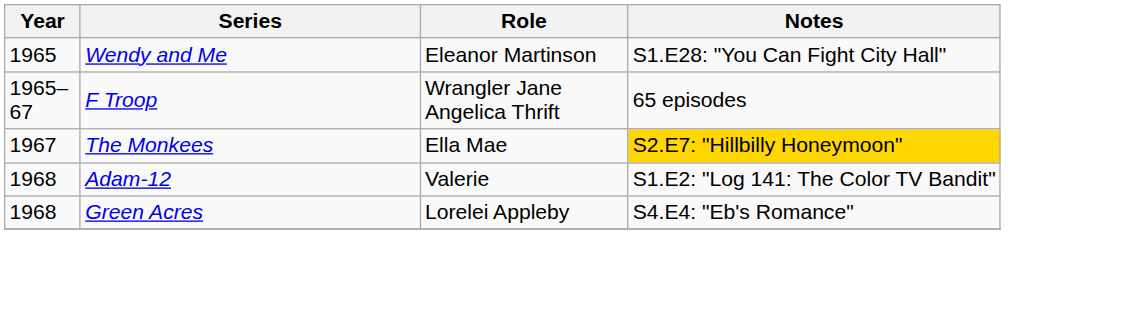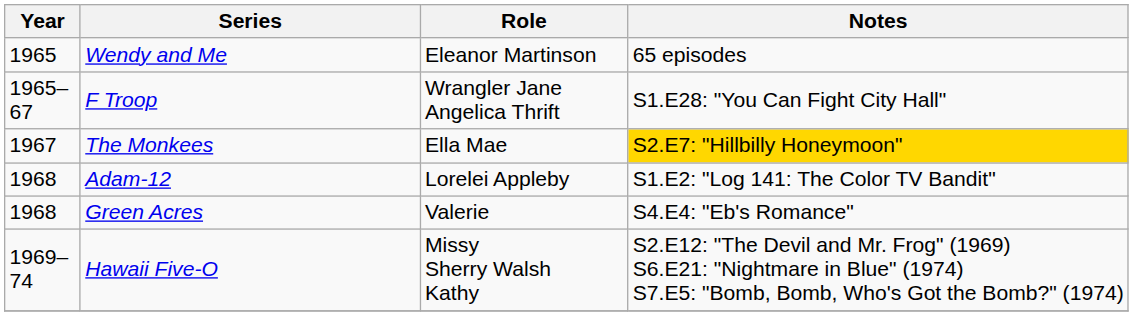Wendy and Me | Notes: S1.E28: "You Can Fight City Hall" -> 65 episodes
F Troop | Notes: 65 episodes -> S1.E28: "You Can Fight City Hall"
Adam-12 | Role: Valerie -> Lorelei Appleby
Green Acres | Role: Lorelei Appleby -> Valerie
+ row: 1969–74 | Hawaii Five-O | Missy Sherry Walsh Kathy | S2.E12: "The Devil and Mr. Frog" (1969) S6.E21: "Nightmare in Blue" (1974) S7.E5: "Bomb, Bomb, Who's Got the Bomb?" (1974)
